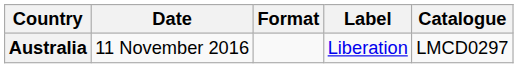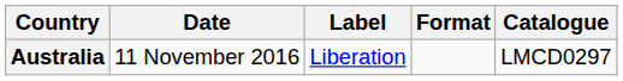columns swapped: Format <-> Label
